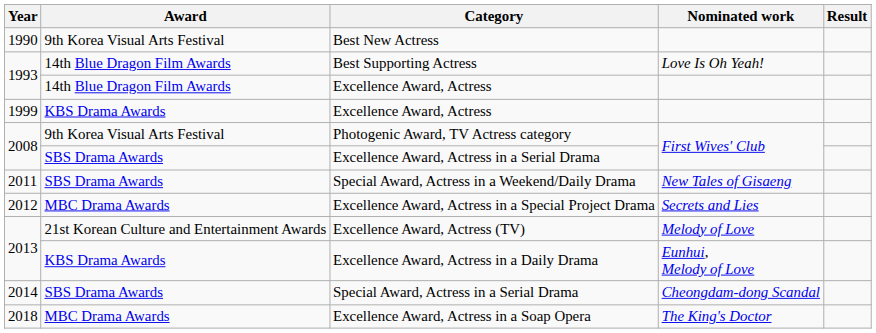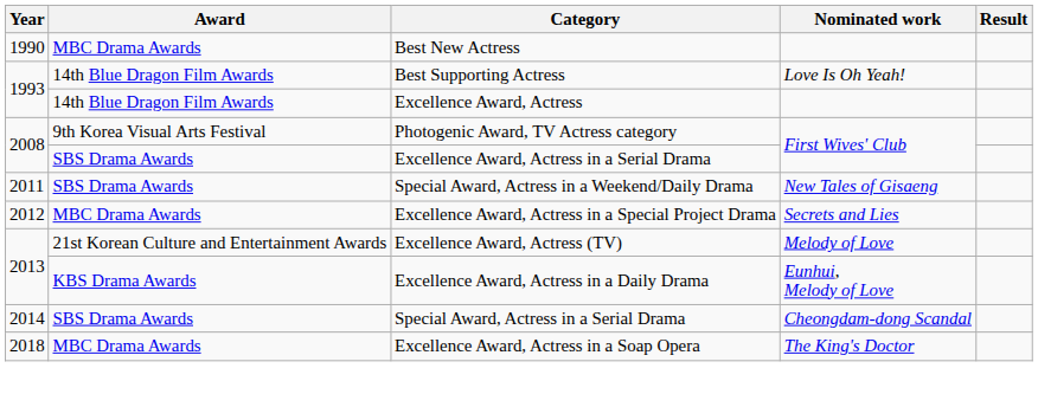Best New Actress | Award: 9th Korea Visual Arts Festival -> MBC Drama Awards
- row: 1999 | KBS Drama Awards | Excellence Award, Actress
